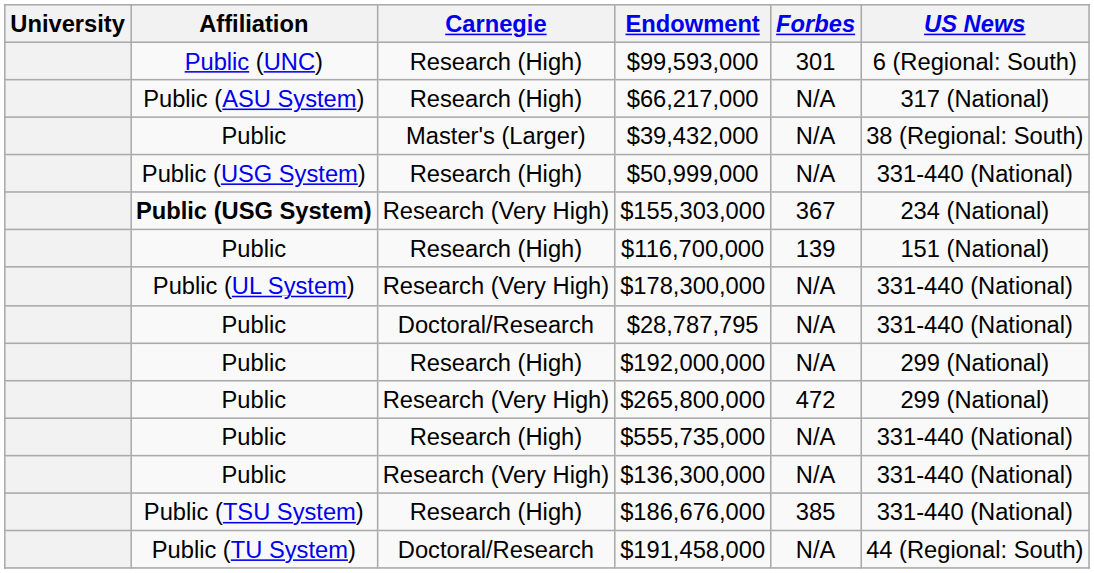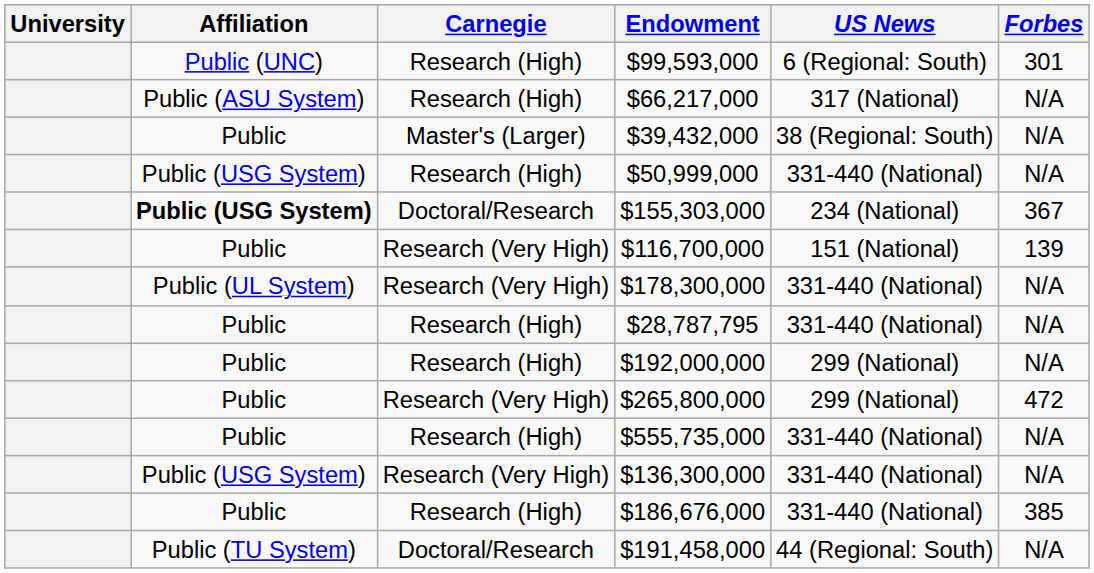columns swapped: US News <-> Forbes
$155,303,000 | Carnegie: Research (Very High) -> Doctoral/Research
$116,700,000 | Carnegie: Research (High) -> Research (Very High)
$28,787,795 | Carnegie: Doctoral/Research -> Research (High)
$136,300,000 | Affiliation: Public -> Public (USG System)
$186,676,000 | Affiliation: Public (TSU System) -> Public
